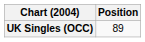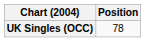UK Singles (OCC) | Position: 89 -> 78
